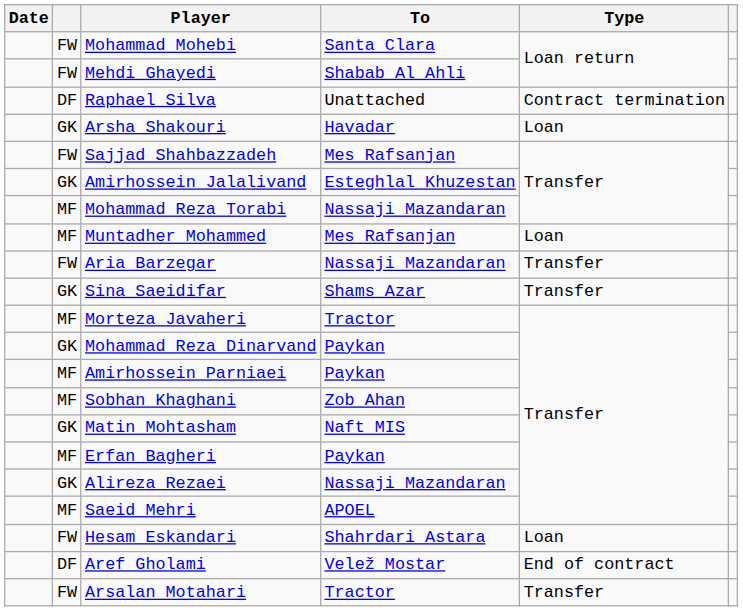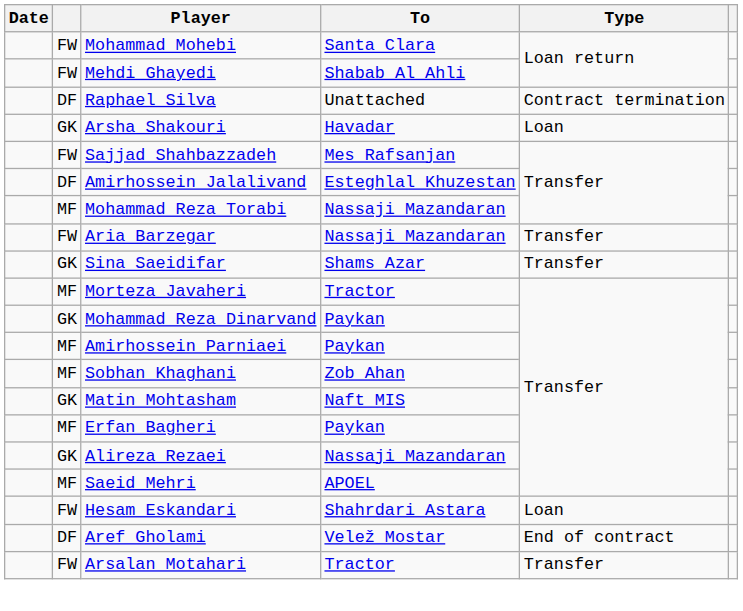Amirhossein Jalalivand | column 2: GK -> DF
- row: MF | Muntadher Mohammed | Mes Rafsanjan | Loan
